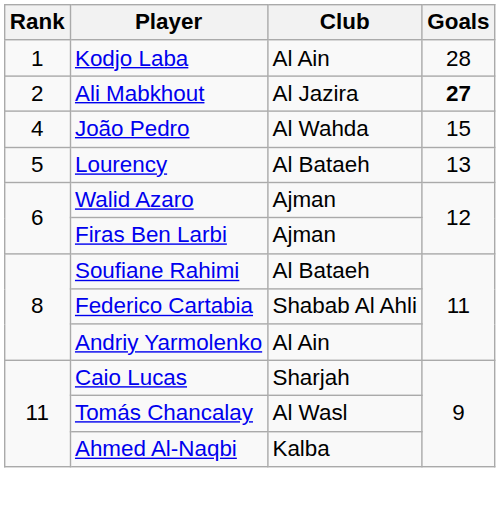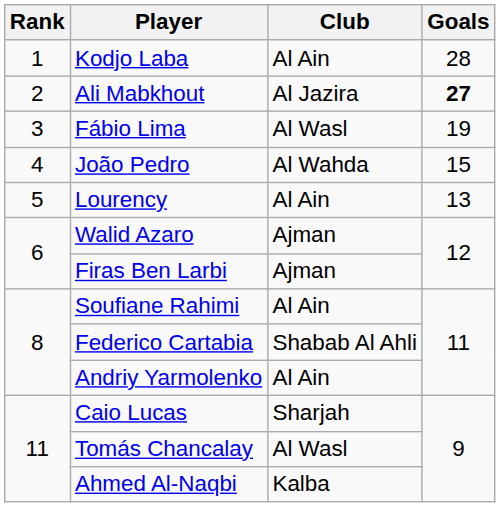+ row: 3 | Fábio Lima | Al Wasl | 19
Lourency | Club: Al Bataeh -> Al Ain
Soufiane Rahimi | Club: Al Bataeh -> Al Ain
